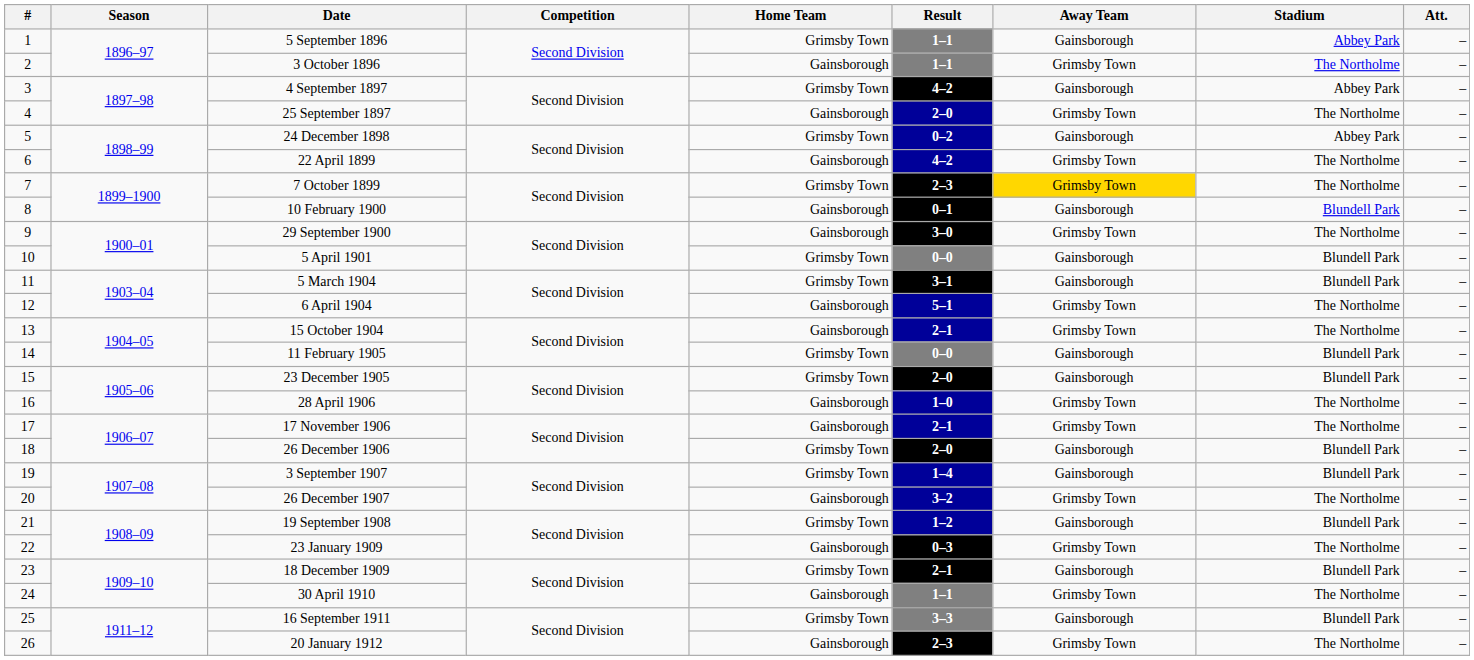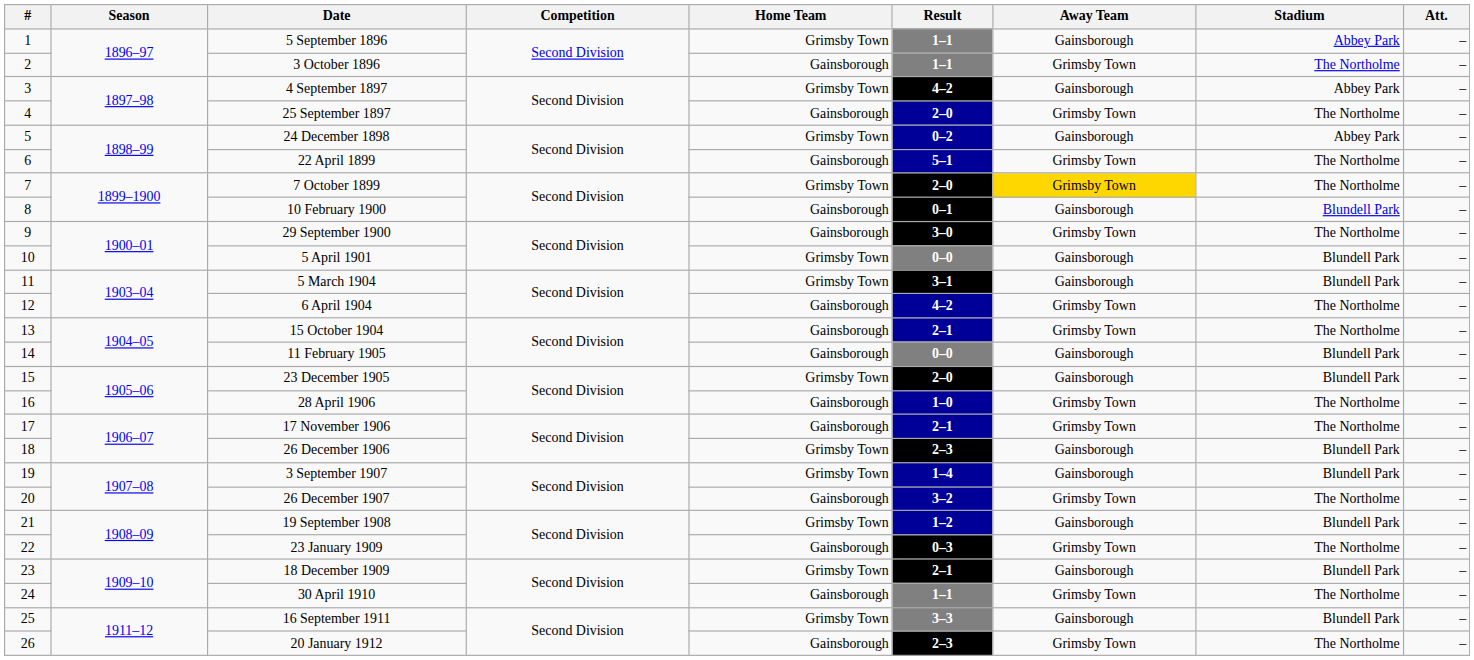22 April 1899 | Result: 4–2 -> 5–1
7 October 1899 | Result: 2–3 -> 2–0
6 April 1904 | Result: 5–1 -> 4–2
11 February 1905 | Home Team: Grimsby Town -> Gainsborough
26 December 1906 | Result: 2–0 -> 2–3
